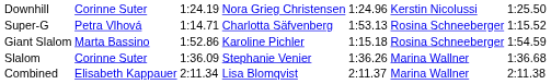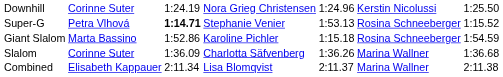Super-G | column 3: normal -> bold
Super-G | column 4: Charlotta Säfvenberg -> Stephanie Venier
Slalom | column 4: Stephanie Venier -> Charlotta Säfvenberg
